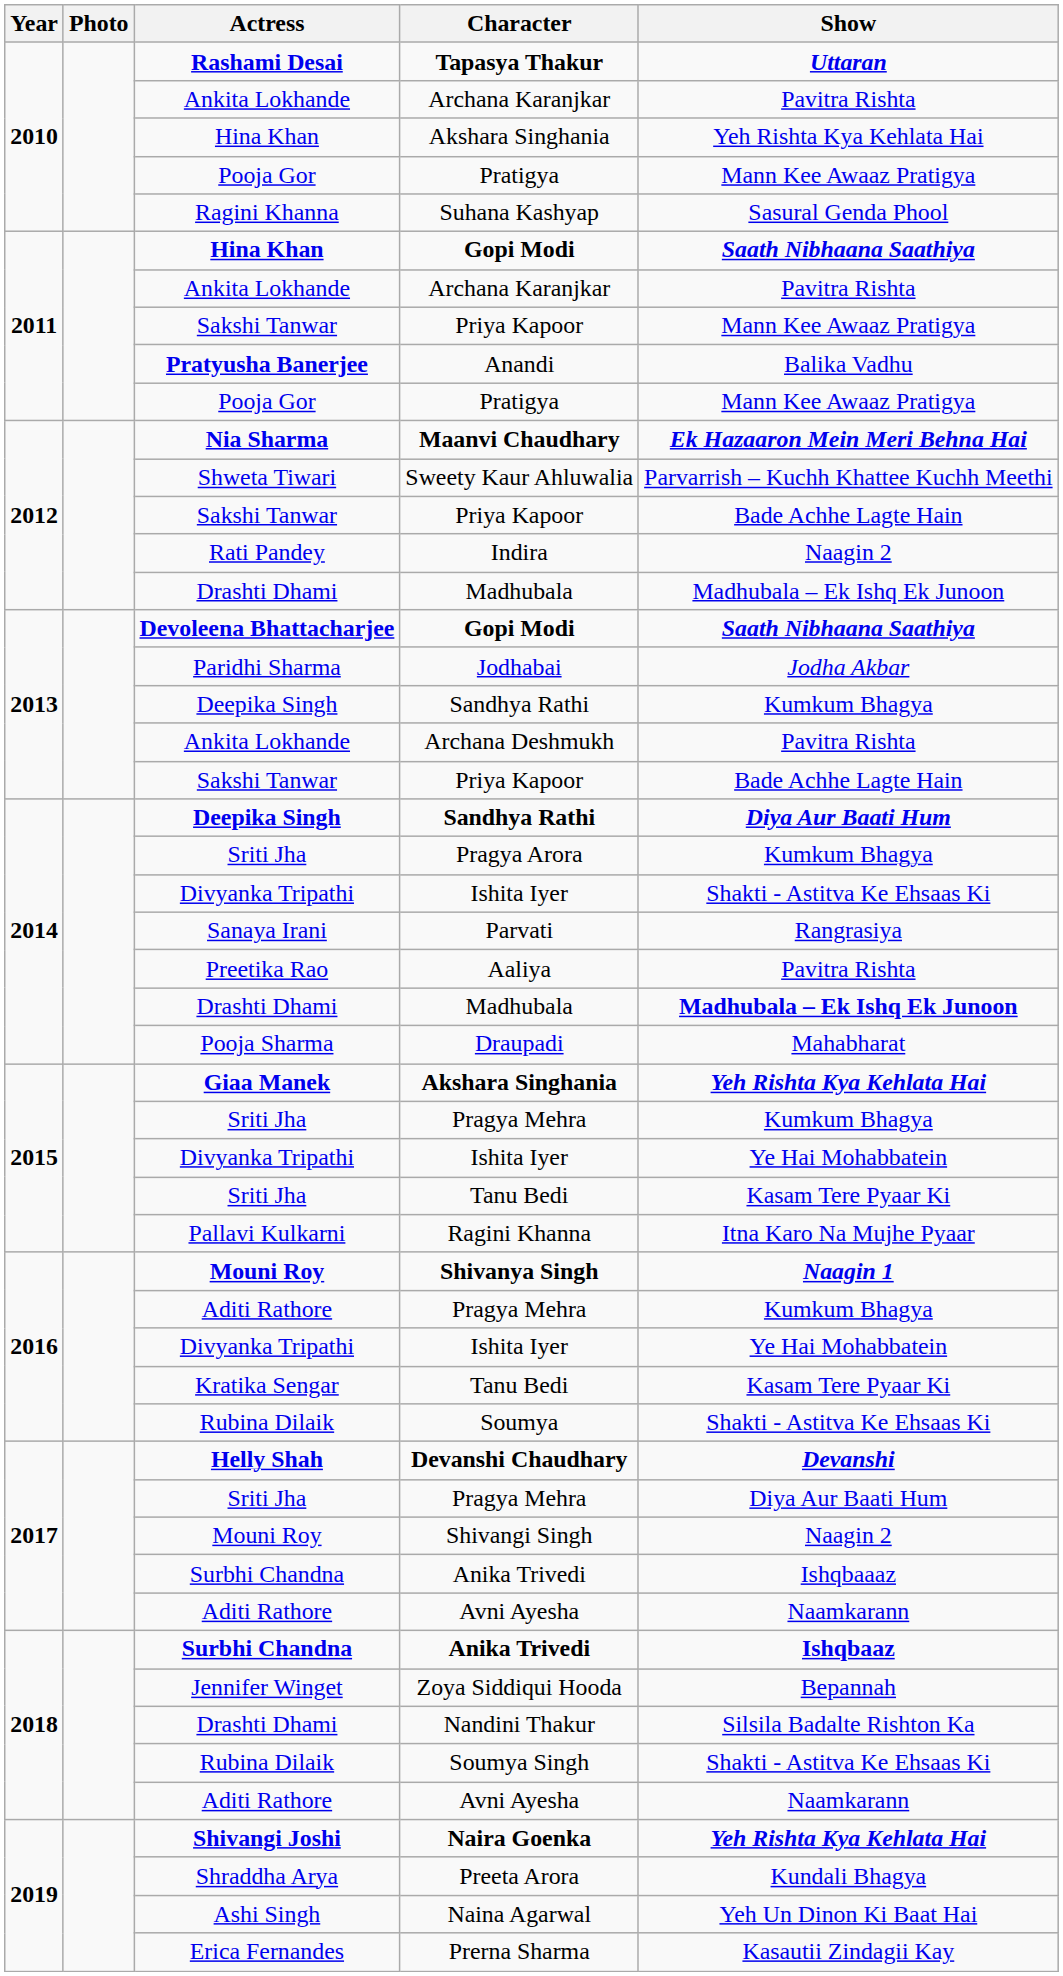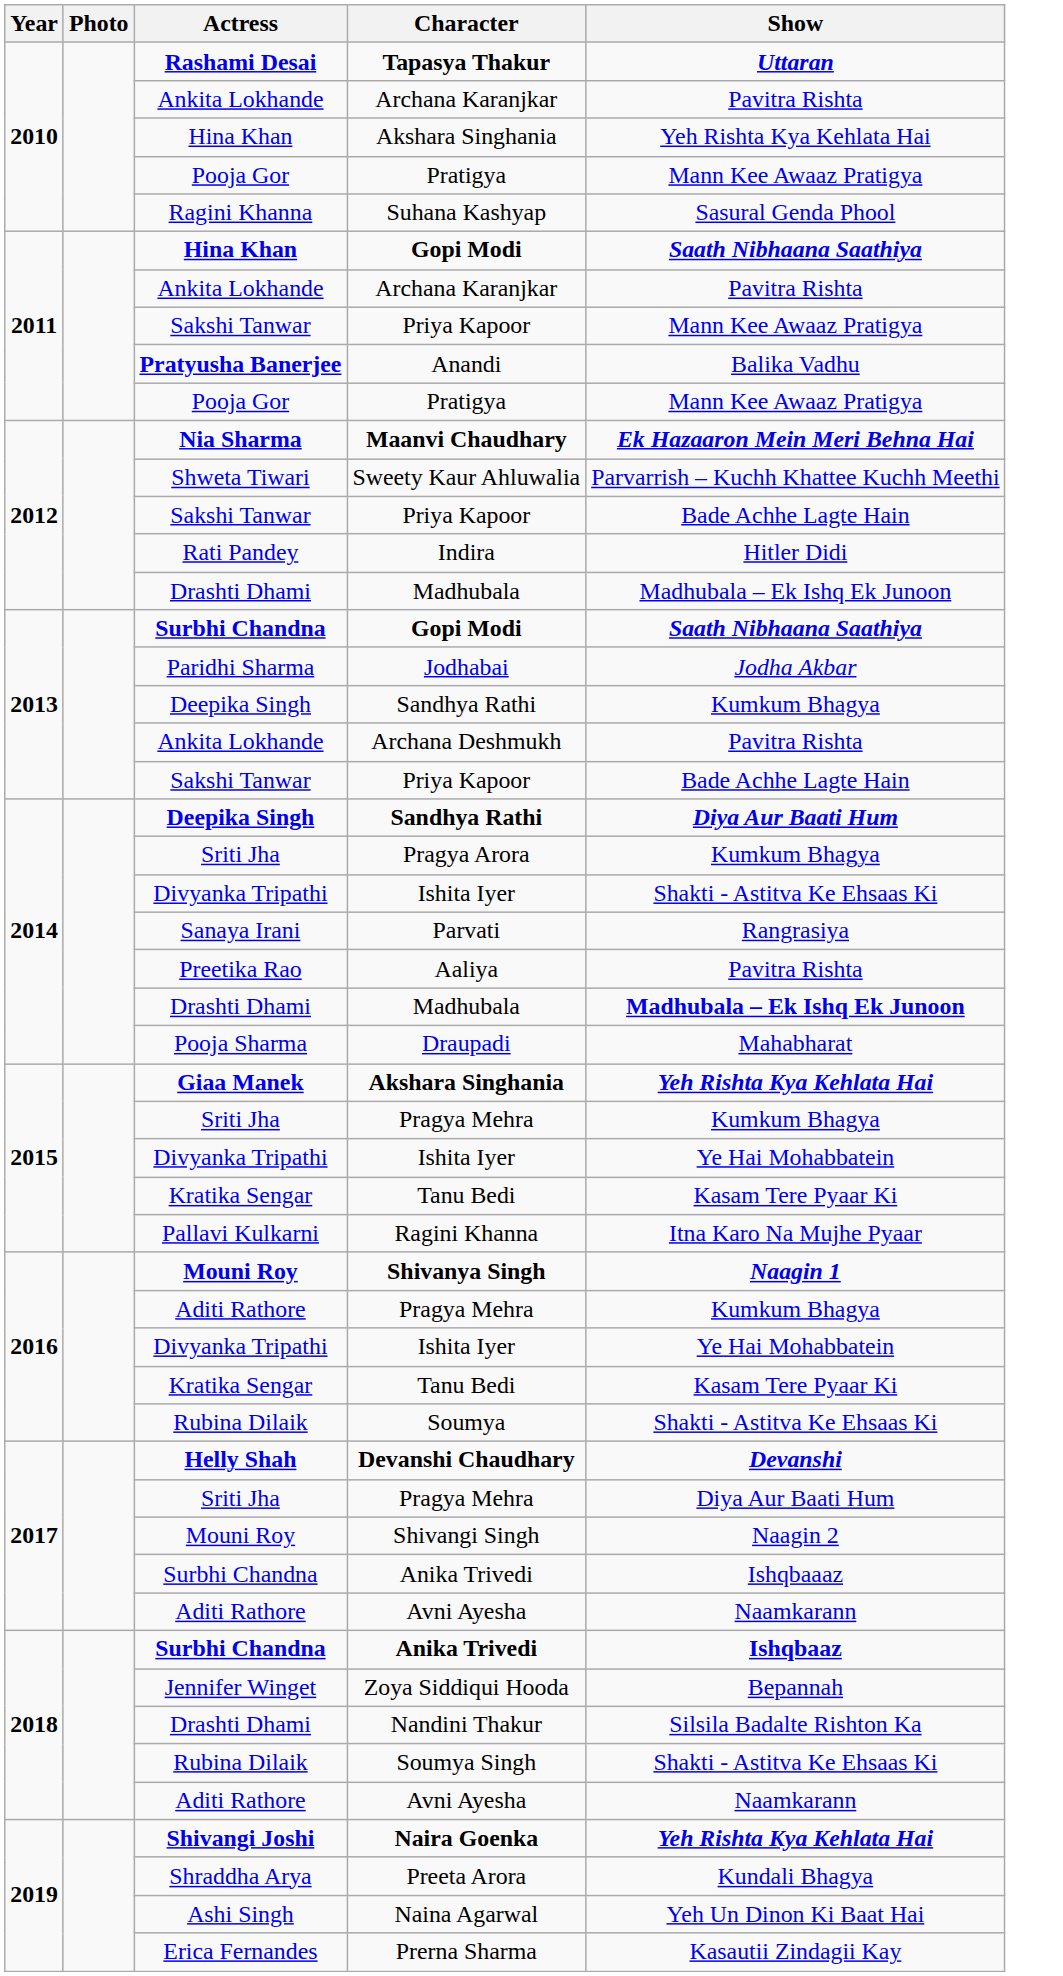Indira | Show: Naagin 2 -> Hitler Didi
2013 / Gopi Modi | Actress: Devoleena Bhattacharjee -> Surbhi Chandna
2015 / Tanu Bedi | Actress: Sriti Jha -> Kratika Sengar
